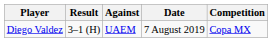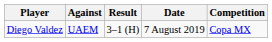columns swapped: Against <-> Result
